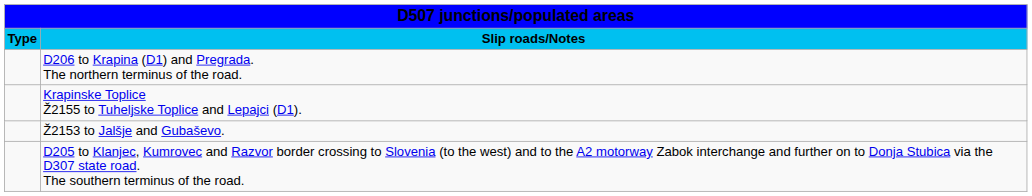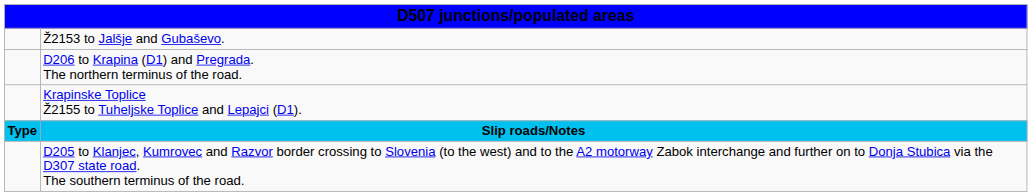rows swapped: Slip roads/Notes <-> Ž2153 to Jalšje and Gubaševo.
